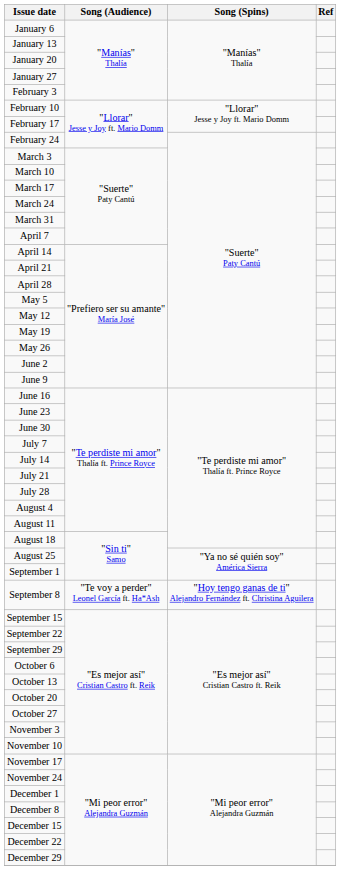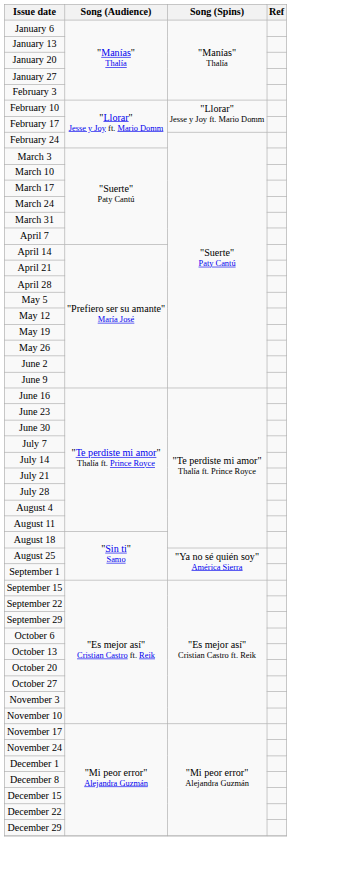- row: September 8 | "Te voy a perder" Leonel García ft. Ha*Ash | "Hoy tengo ganas de ti" Alejandro Fernández ft. Christina Aguilera
